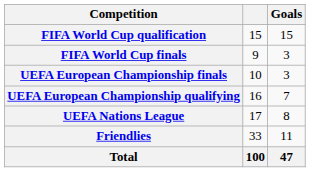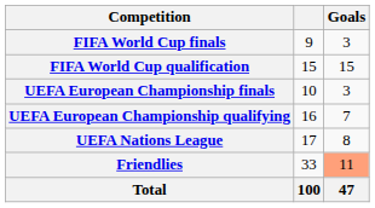rows swapped: FIFA World Cup finals <-> FIFA World Cup qualification
Friendlies | Goals: no background -> lightsalmon background
